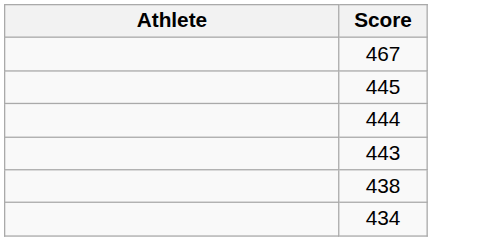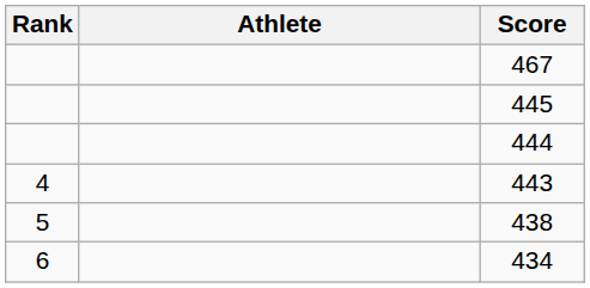+ column: Rank | 4 | 5 | 6
